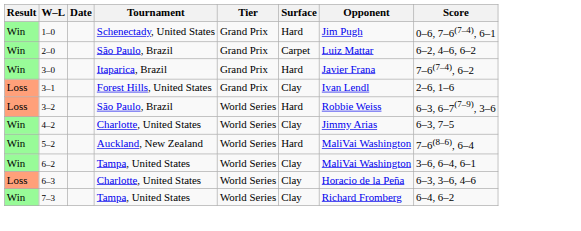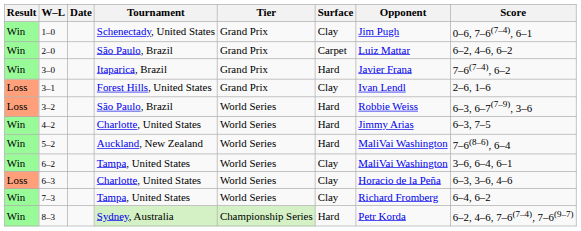1–0 | Surface: Hard -> Clay
4–2 | Surface: Clay -> Hard
+ row: Win | 8–3 | Sydney, Australia | Championship Series | Hard | Petr Korda | 6–2, 4–6, 7–6(7–4), 7–6(9–7)
